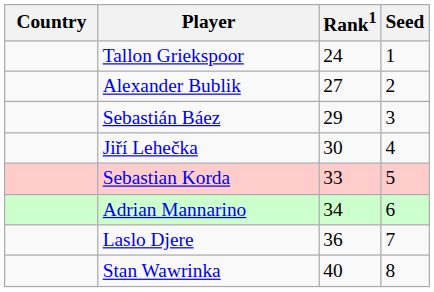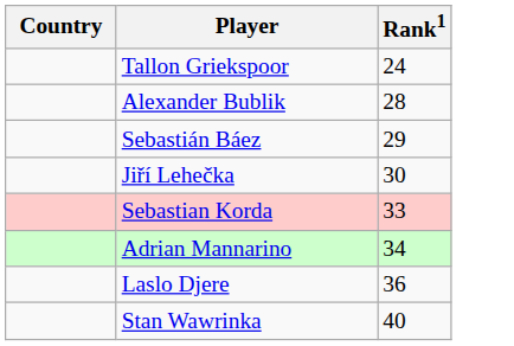- column: Seed | 1 | 2 | 3 | 4 | 5 | 6 | 7 | 8
Alexander Bublik | Rank1: 27 -> 28
